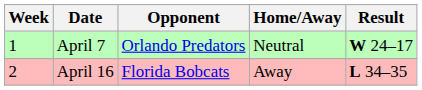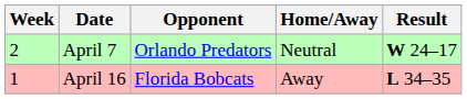April 7 | Week: 1 -> 2
April 16 | Week: 2 -> 1
